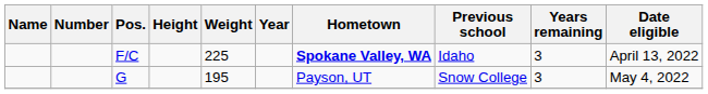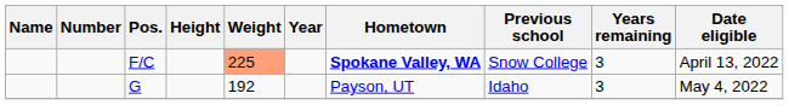F/C | Weight: no background -> lightsalmon background
F/C | Previous school: Idaho -> Snow College
G | Weight: 195 -> 192
G | Previous school: Snow College -> Idaho
